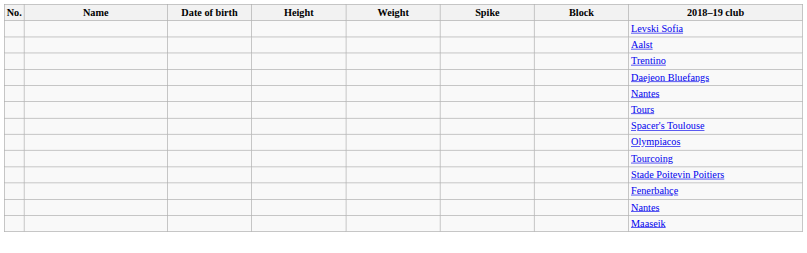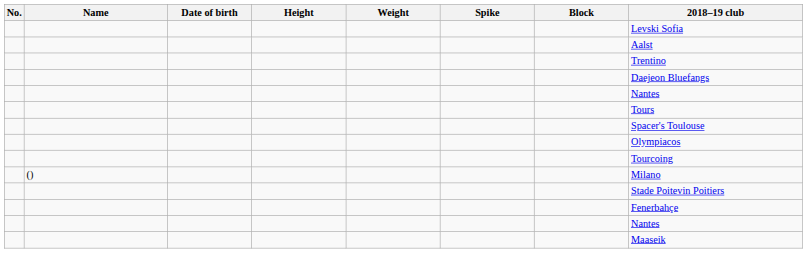+ row: () | Milano
